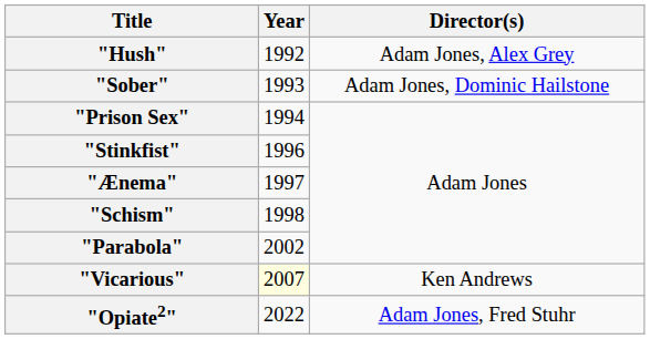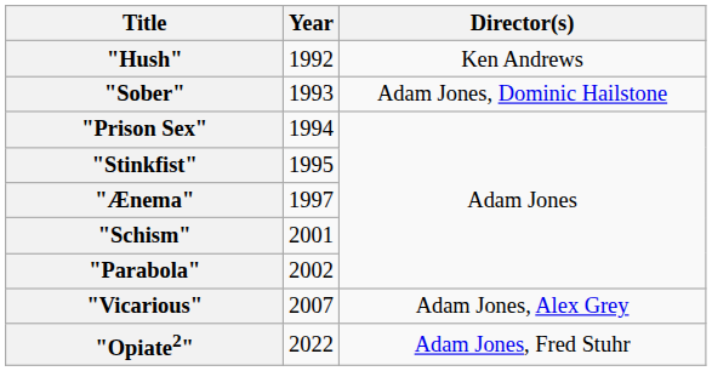"Hush" | Director(s): Adam Jones, Alex Grey -> Ken Andrews
"Stinkfist" | Year: 1996 -> 1995
"Schism" | Year: 1998 -> 2001
"Vicarious" | Year: lightyellow background -> no background
"Vicarious" | Director(s): Ken Andrews -> Adam Jones, Alex Grey
